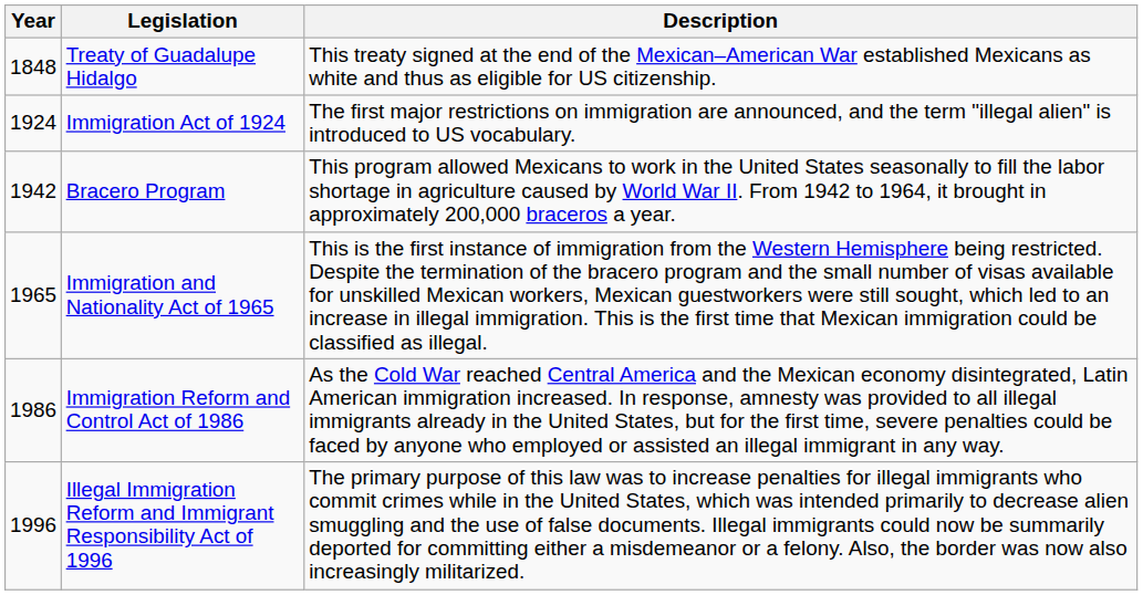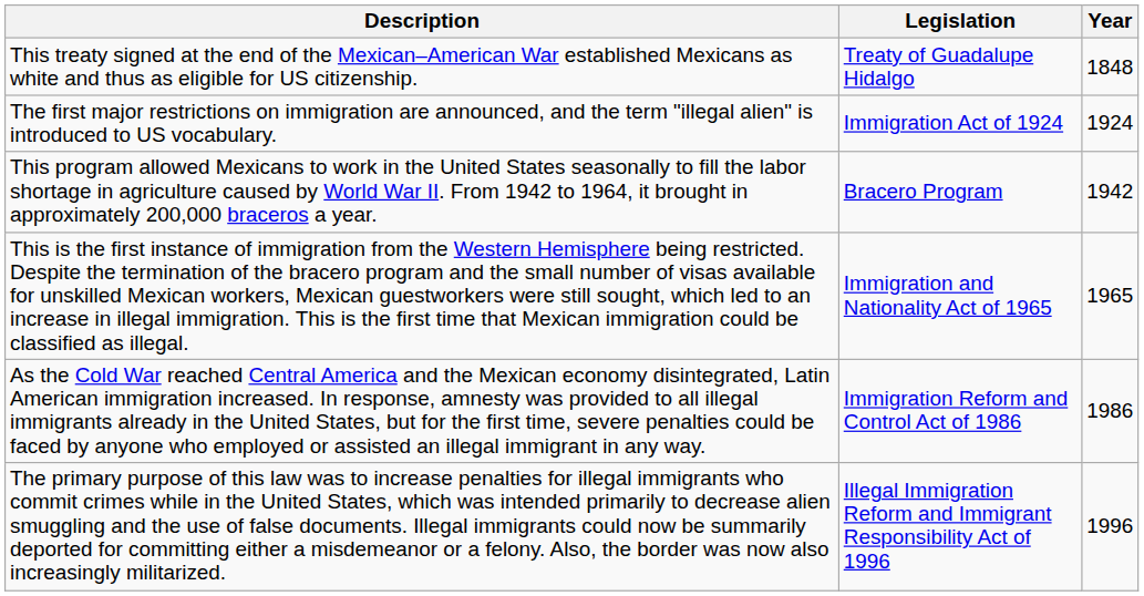columns swapped: Year <-> Description
